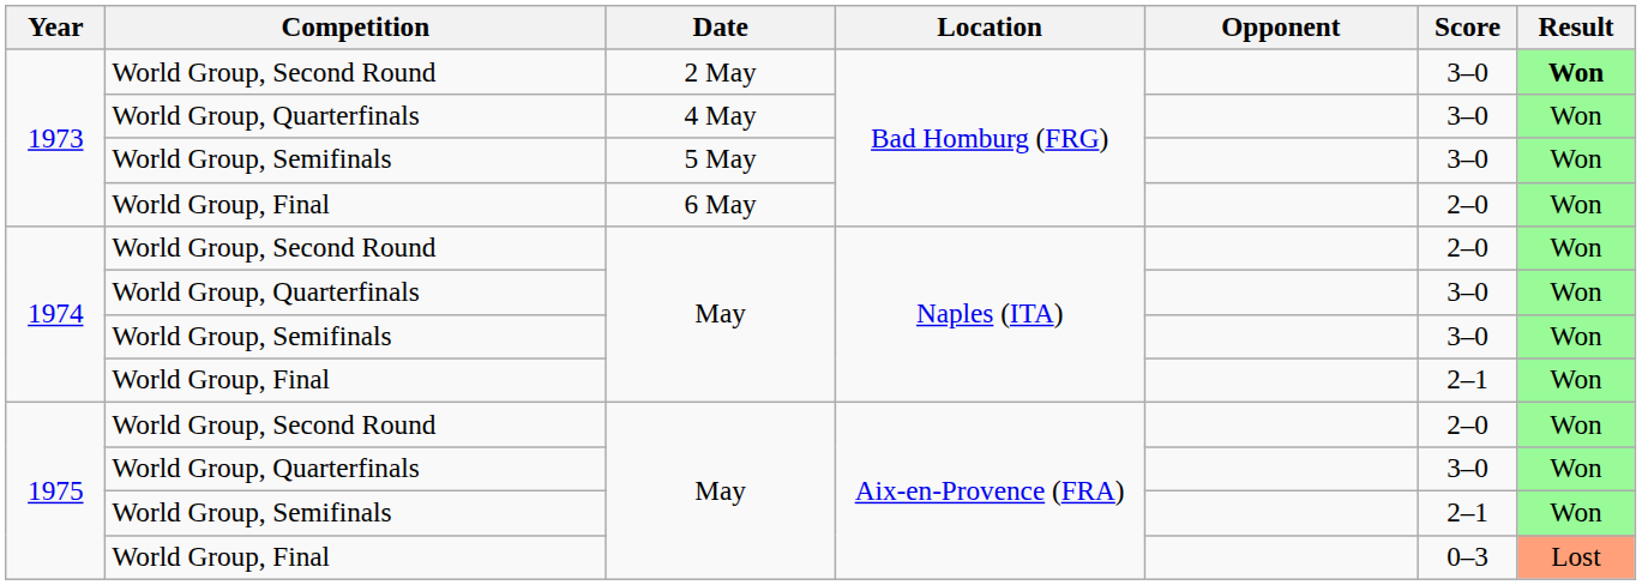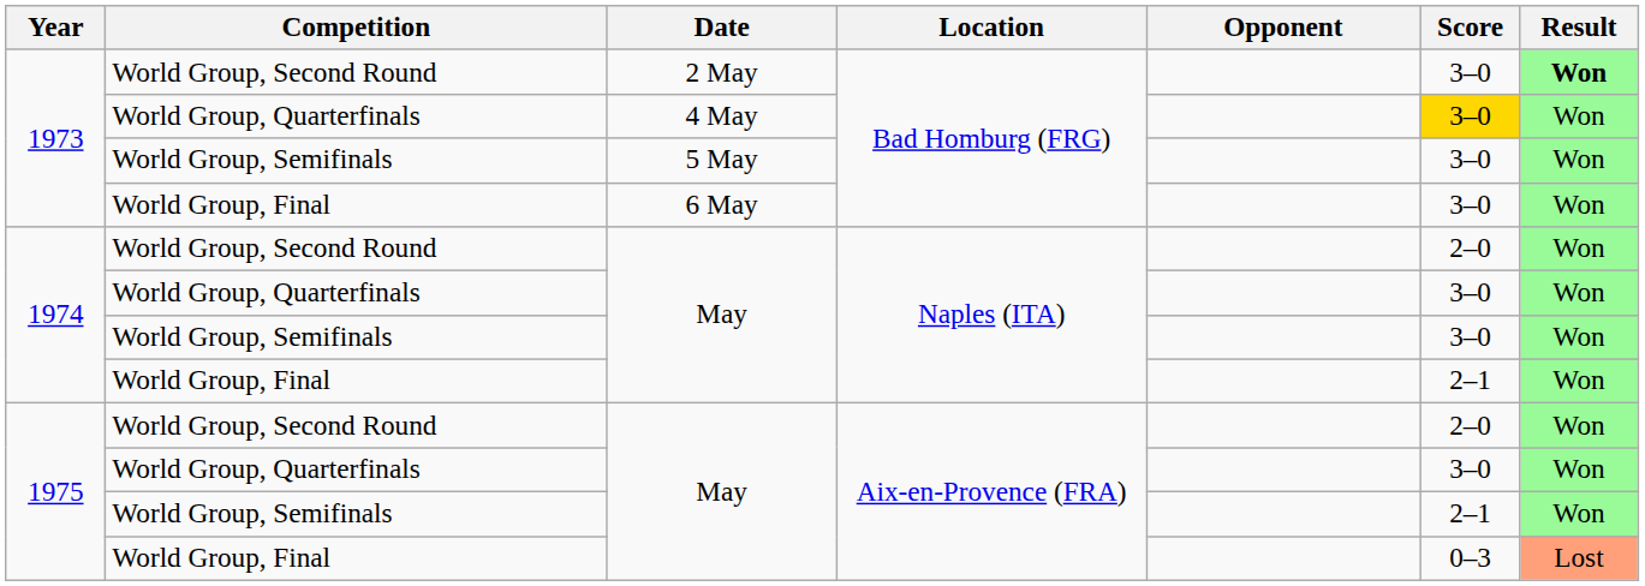4 May | Score: no background -> gold background
6 May | Score: 2–0 -> 3–0
